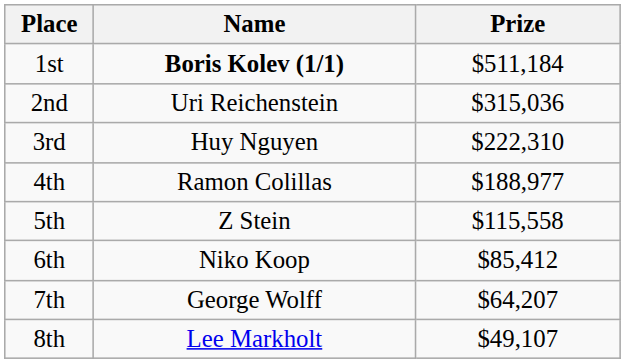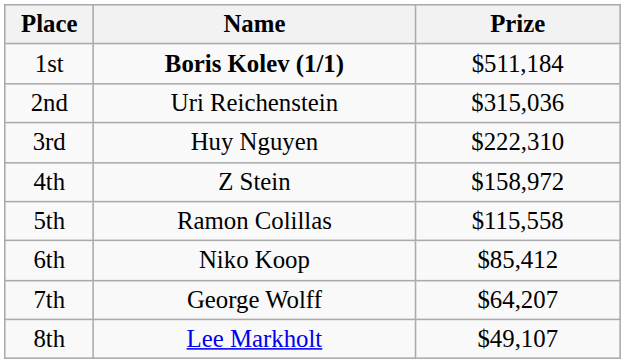4th | Name: Ramon Colillas -> Z Stein
4th | Prize: $188,977 -> $158,972
5th | Name: Z Stein -> Ramon Colillas
